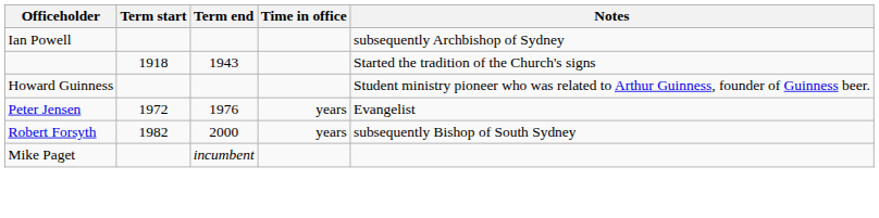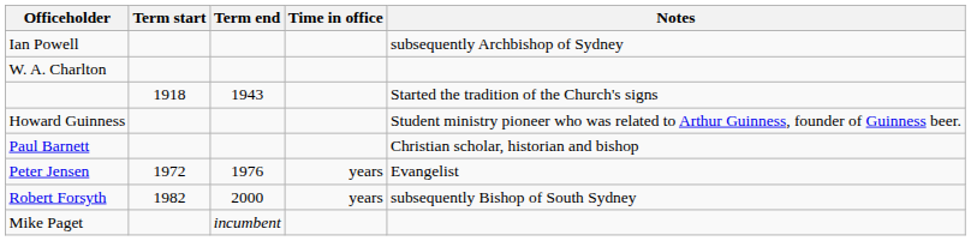+ row: W. A. Charlton
+ row: Paul Barnett | Christian scholar, historian and bishop
